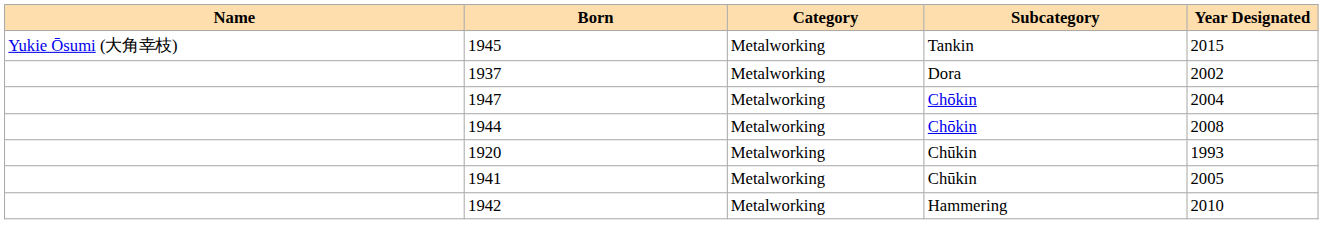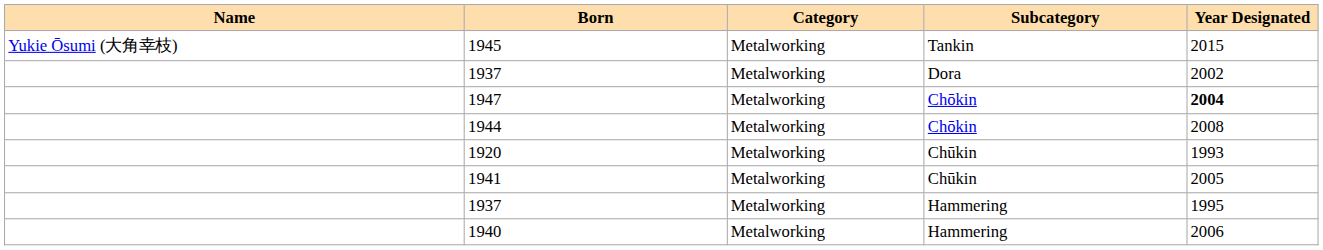1947 | Year Designated: normal -> bold
+ row: 1937 | Metalworking | Hammering | 1995
+ row: 1940 | Metalworking | Hammering | 2006
- row: 1942 | Metalworking | Hammering | 2010
